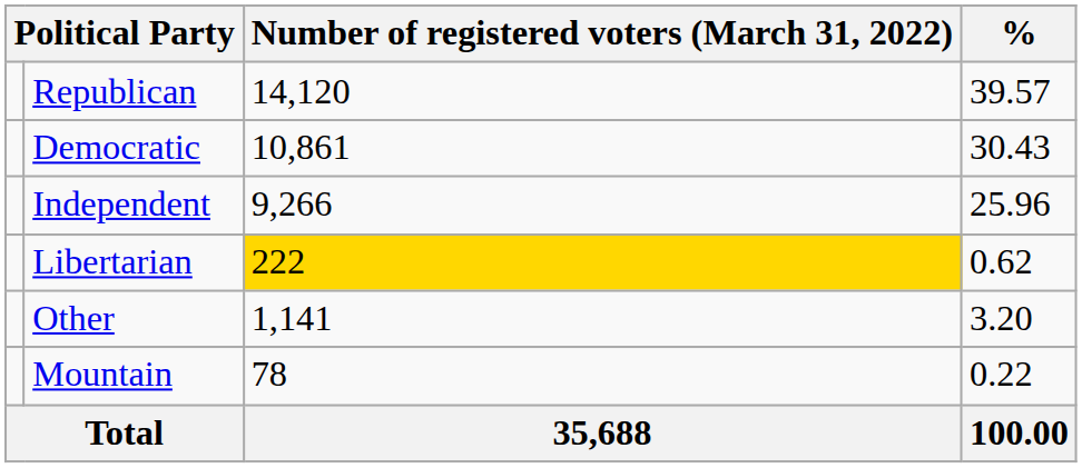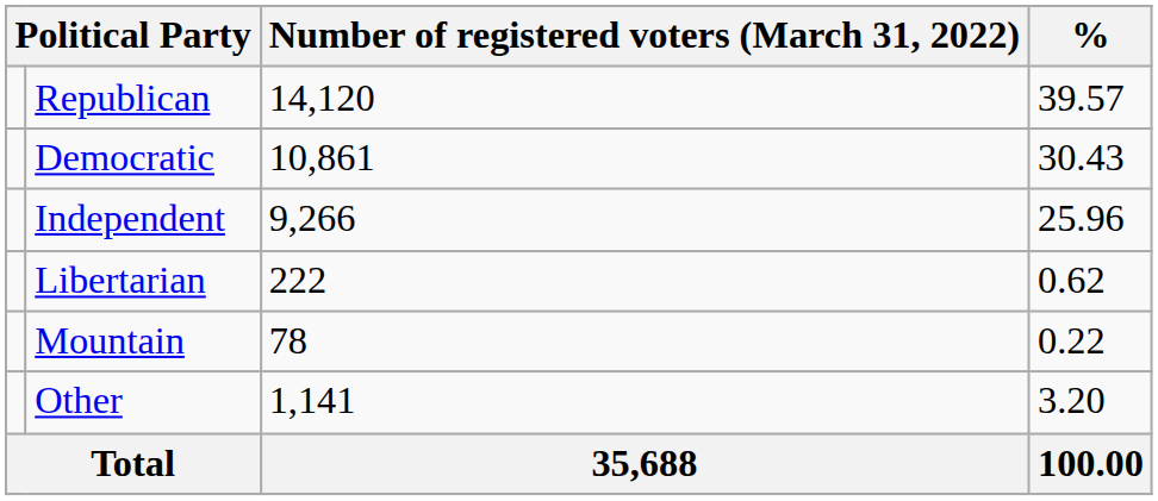Libertarian | Number of registered voters (March 31, 2022): gold background -> no background
rows swapped: Mountain <-> Other
